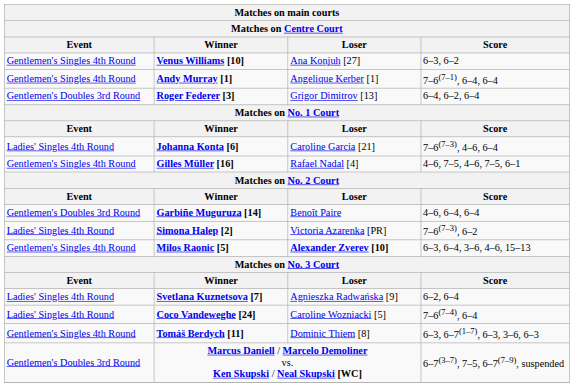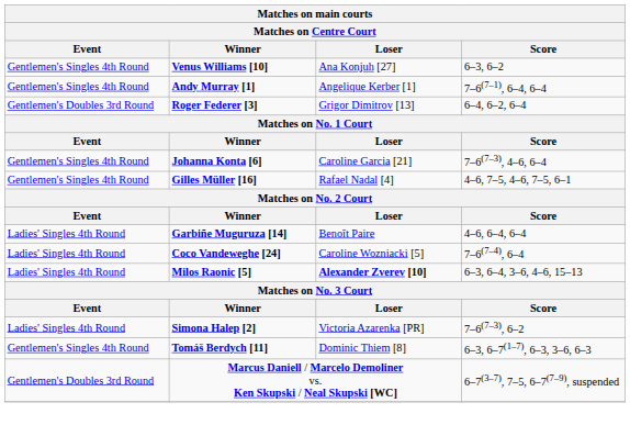Johanna Konta [6] | Event: Ladies' Singles 4th Round -> Gentlemen's Singles 4th Round
Garbiñe Muguruza [14] | Event: Gentlemen's Doubles 3rd Round -> Ladies' Singles 4th Round
rows swapped: Simona Halep [2] <-> Coco Vandeweghe [24]
Milos Raonic [5] | Event: Gentlemen's Singles 4th Round -> Ladies' Singles 4th Round
- row: Ladies' Singles 4th Round | Svetlana Kuznetsova [7] | Agnieszka Radwańska [9] | 6–2, 6–4
